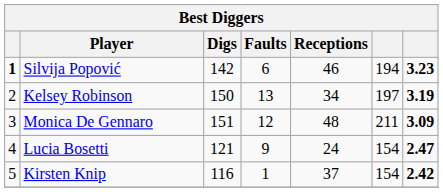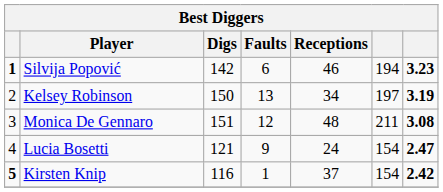Monica De Gennaro | column 7: 3.09 -> 3.08
Kirsten Knip | column 1: normal -> bold
